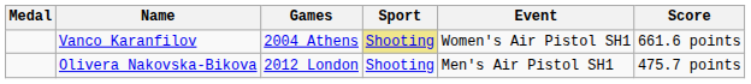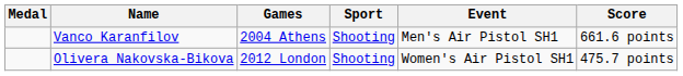Vanco Karanfilov | Sport: khaki background -> no background
Vanco Karanfilov | Event: Women's Air Pistol SH1 -> Men's Air Pistol SH1
Olivera Nakovska-Bikova | Event: Men's Air Pistol SH1 -> Women's Air Pistol SH1
